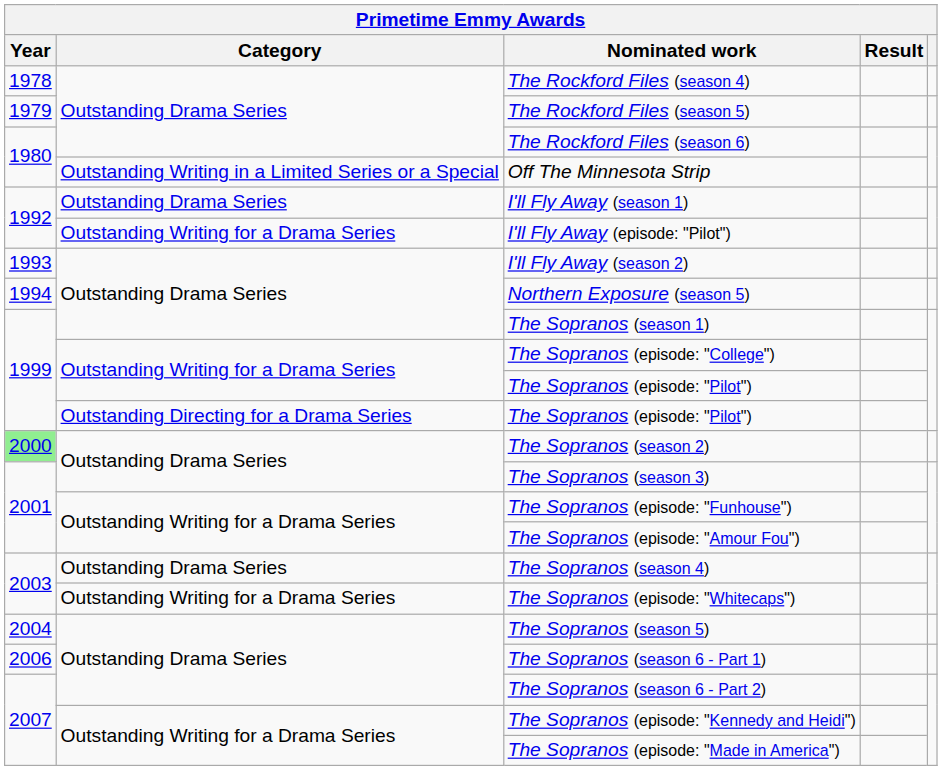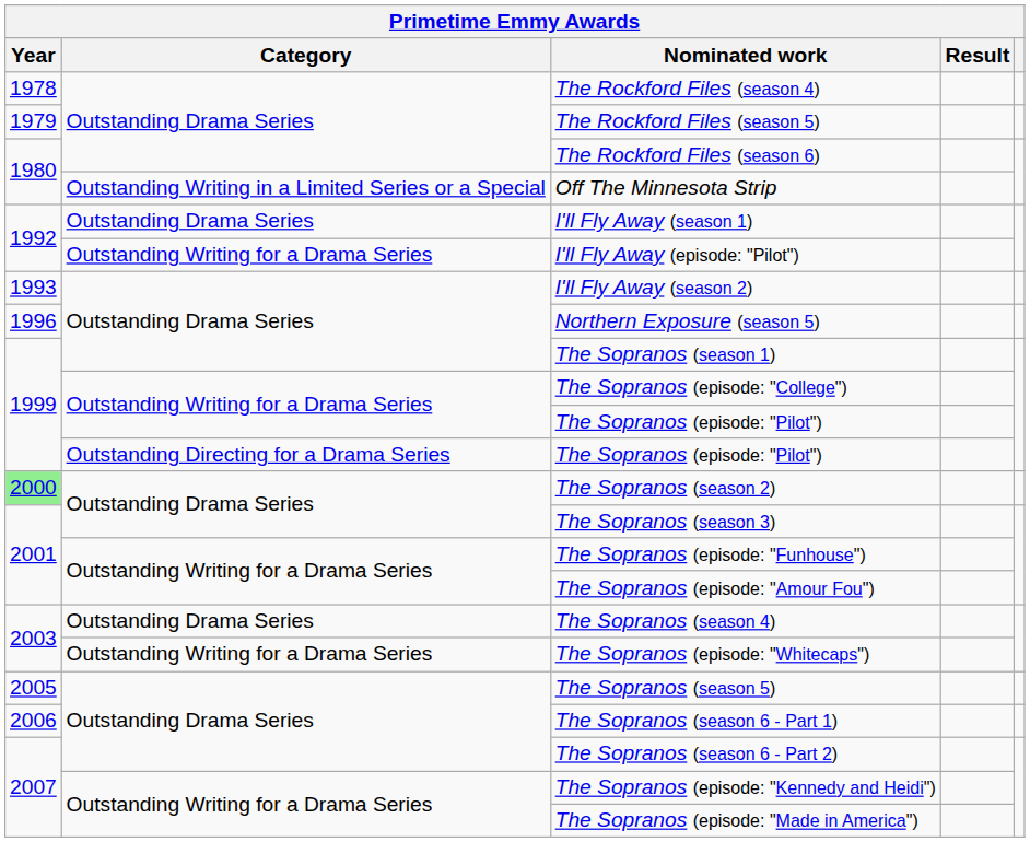Northern Exposure (season 5) | Year: 1994 -> 1996
The Sopranos (season 5) | Year: 2004 -> 2005
